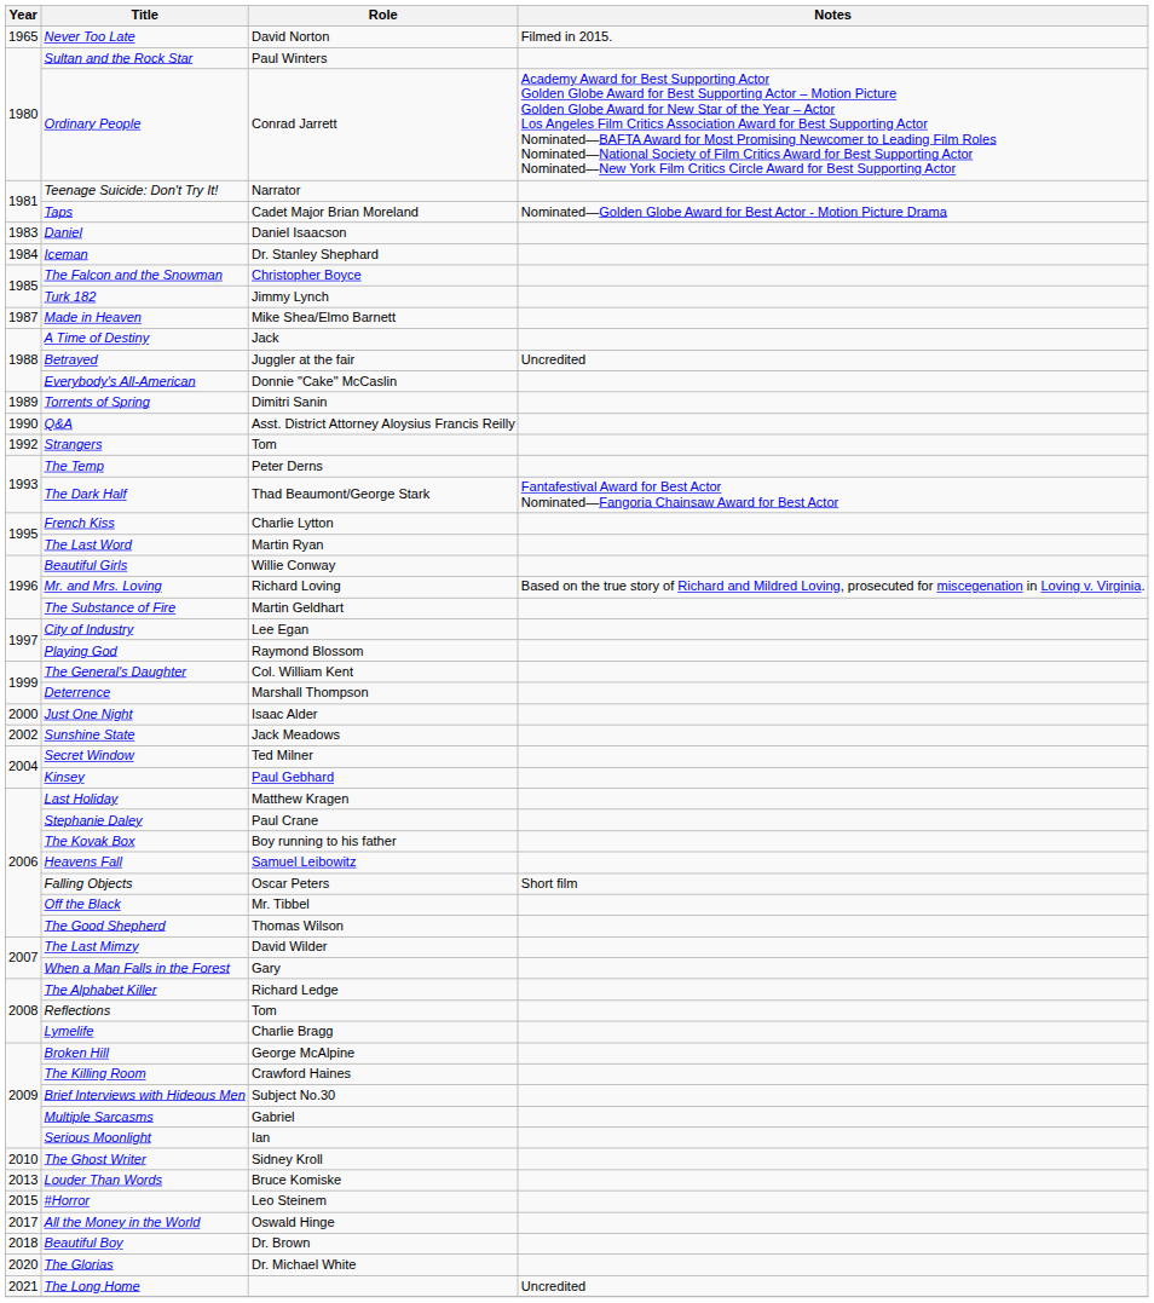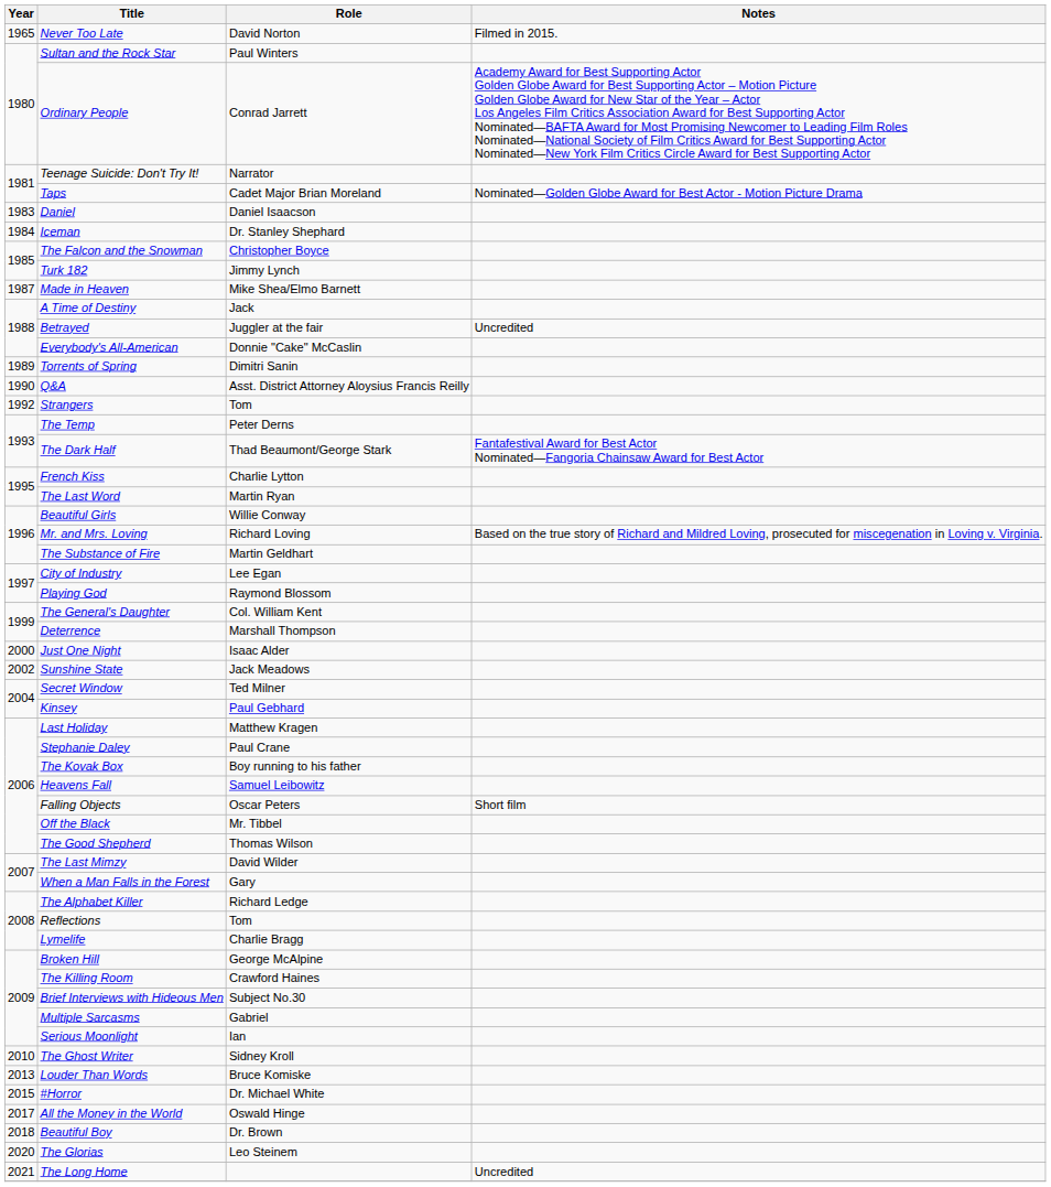#Horror | Role: Leo Steinem -> Dr. Michael White
The Glorias | Role: Dr. Michael White -> Leo Steinem
